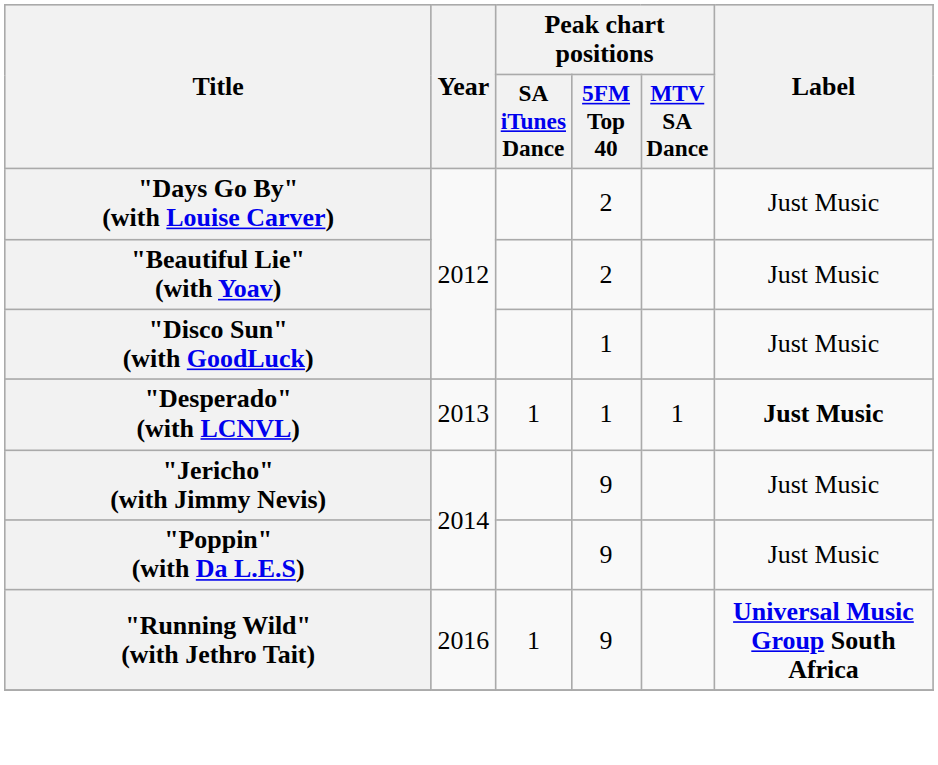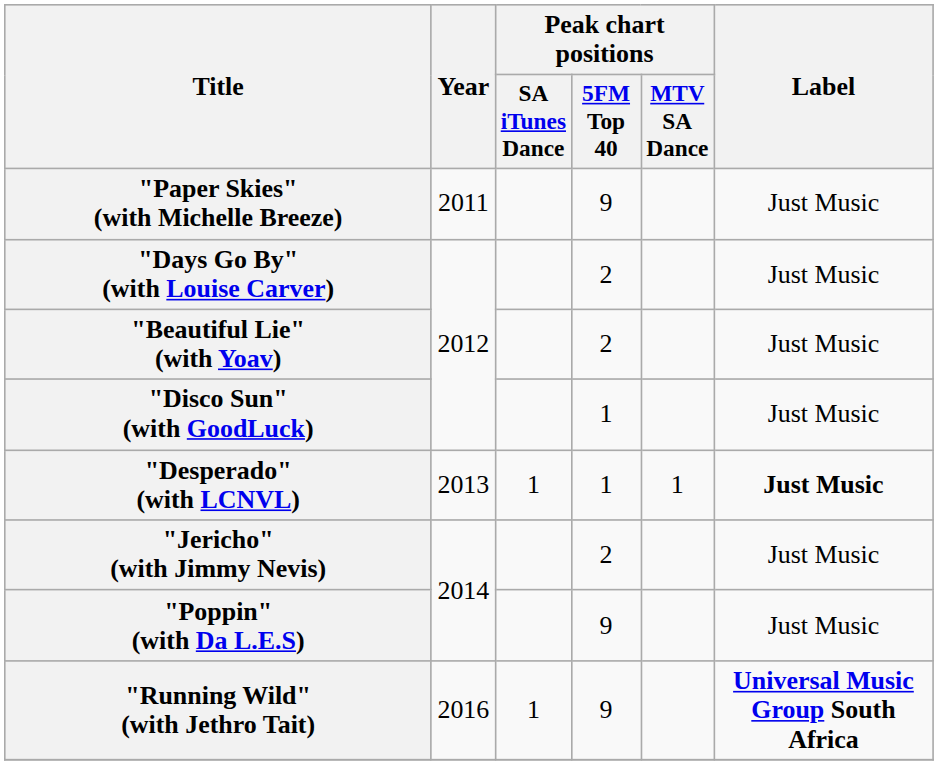+ row: "Paper Skies" (with Michelle Breeze) | 2011 | 9 | Just Music
"Jericho" (with Jimmy Nevis) | Peak chart positions / 5FM Top 40: 9 -> 2
